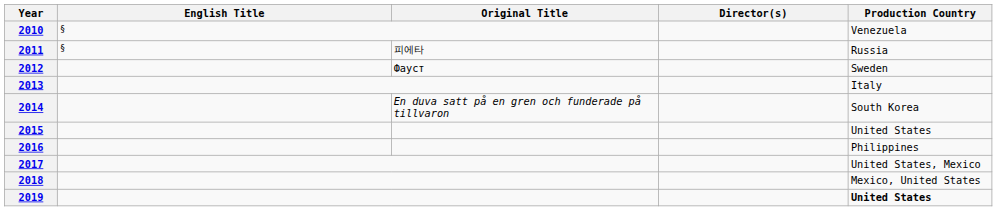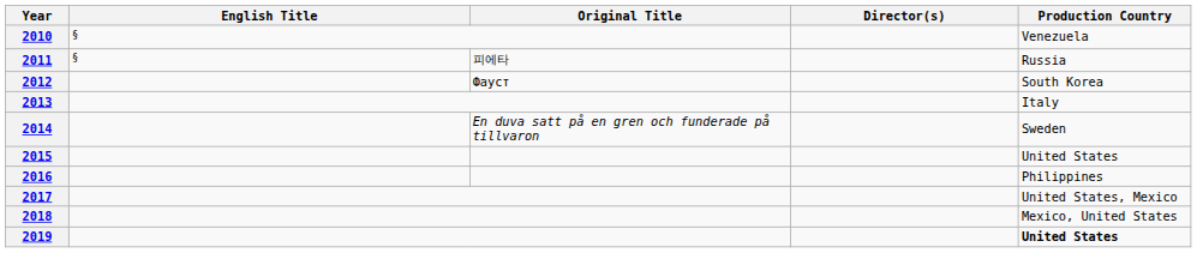2012 | Production Country: Sweden -> South Korea
2014 | Production Country: South Korea -> Sweden
